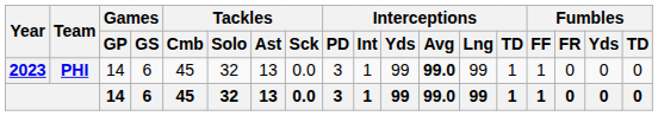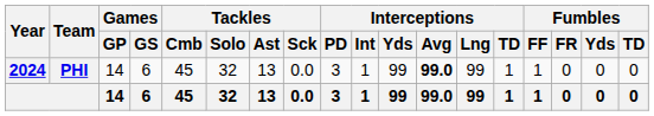PHI | Year: 2023 -> 2024
